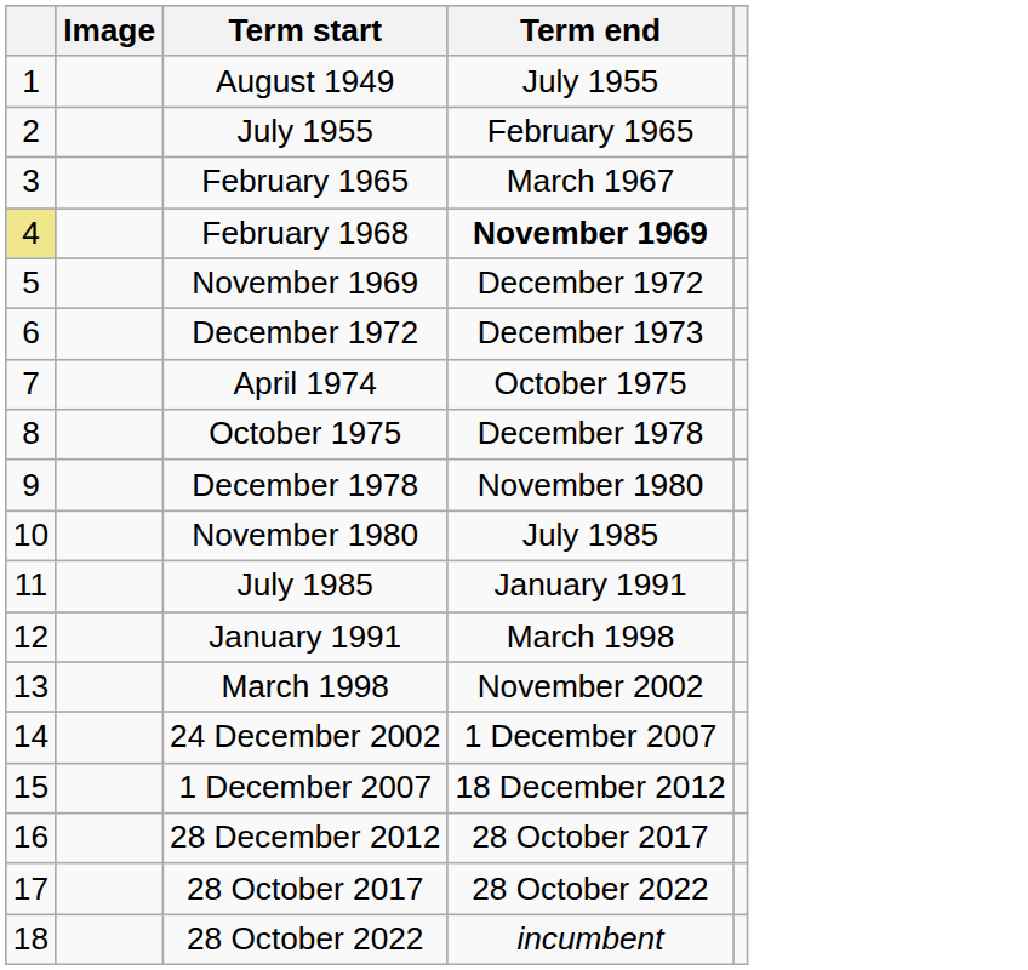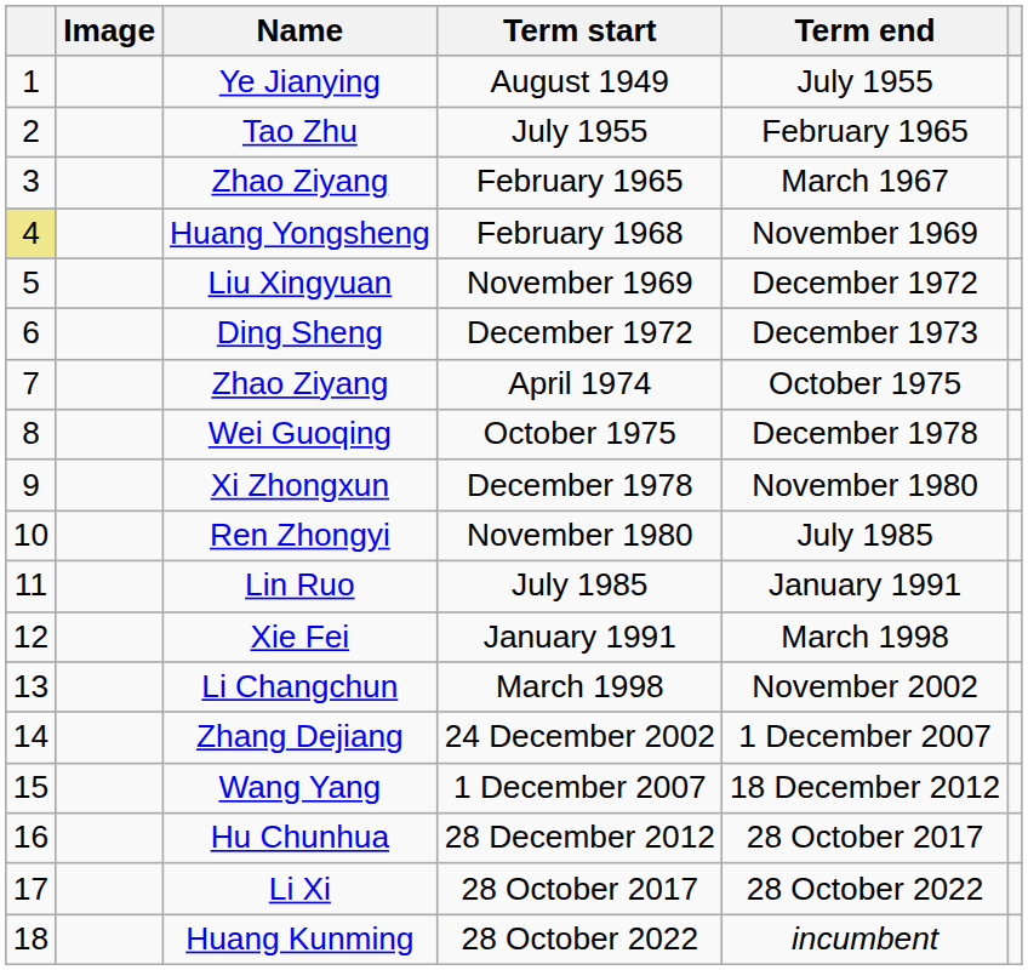+ column: Name | Ye Jianying | Tao Zhu | Zhao Ziyang | Huang Yongsheng | Liu Xingyuan | Ding Sheng | Zhao Ziyang | Wei Guoqing | Xi Zhongxun | Ren Zhongyi | Lin Ruo | Xie Fei | Li Changchun | Zhang Dejiang | Wang Yang | Hu Chunhua | Li Xi | Huang Kunming
February 1968 | Term end: bold -> normal
